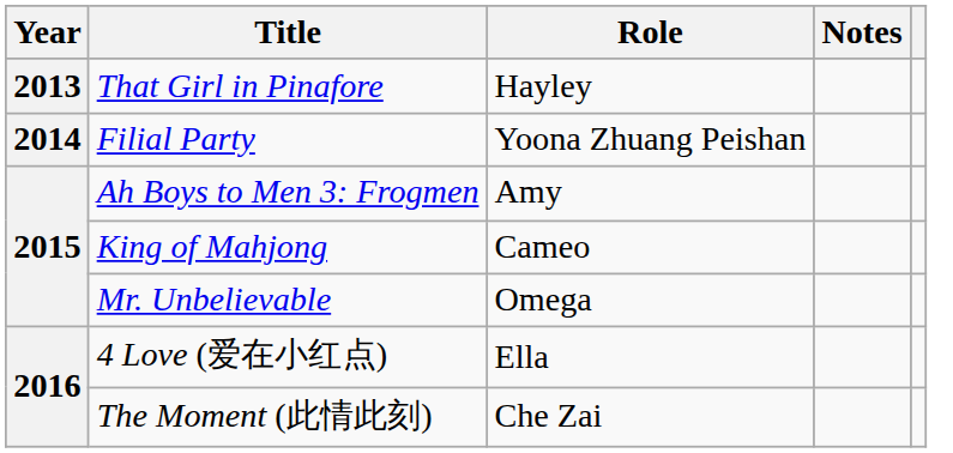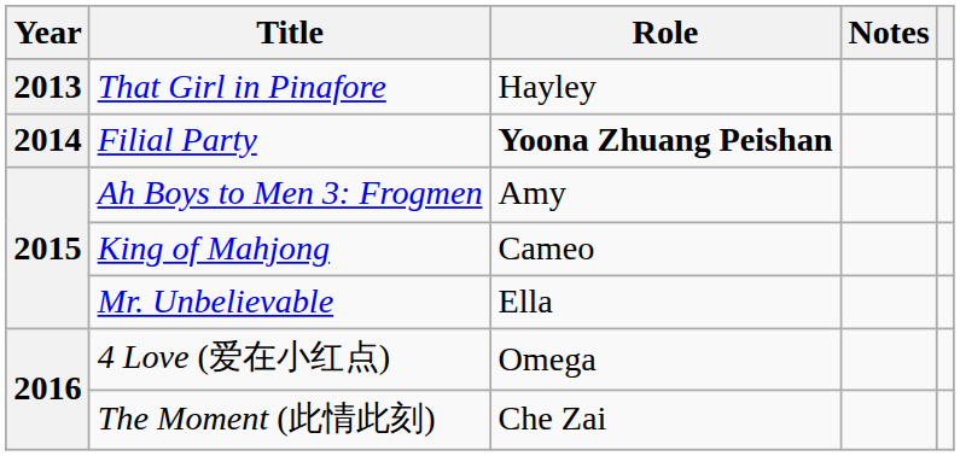Filial Party | Role: normal -> bold
Mr. Unbelievable | Role: Omega -> Ella
4 Love (爱在小红点) | Role: Ella -> Omega
